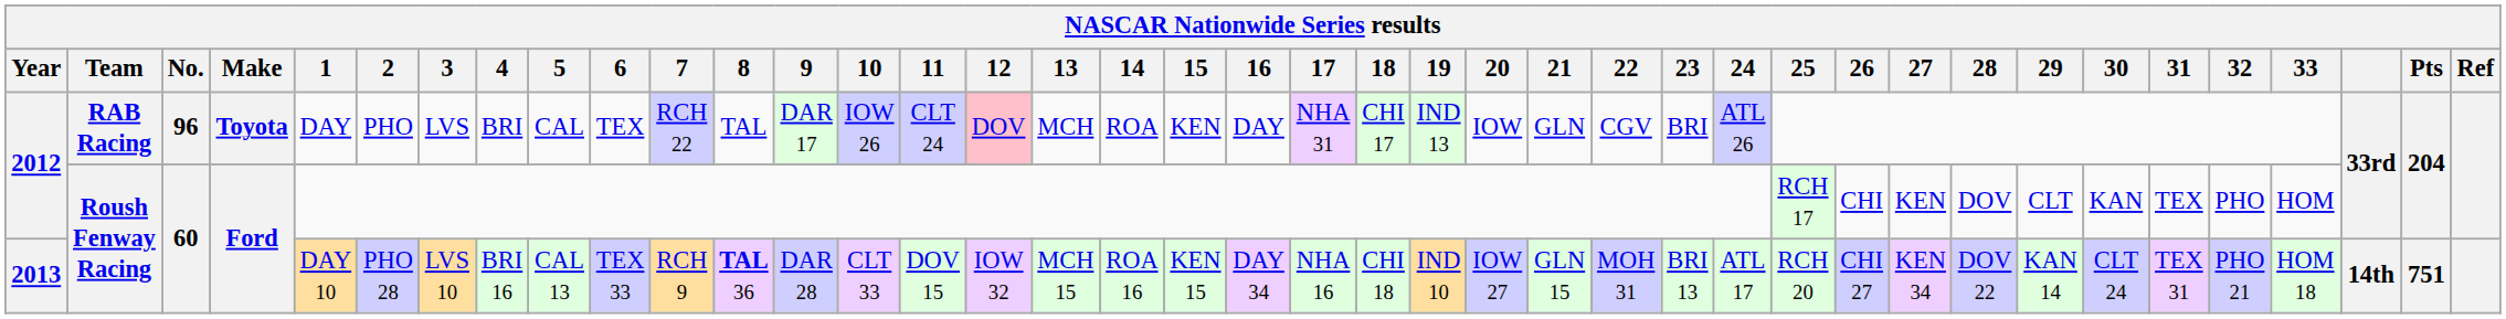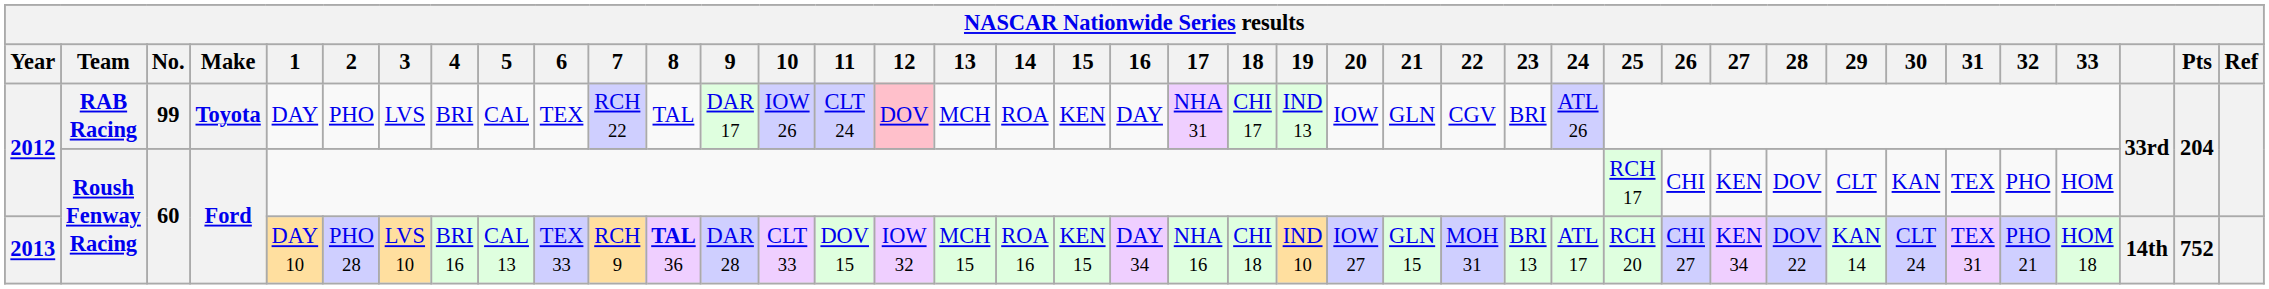2012 / RAB Racing | No.: 96 -> 99
2013 | Pts: 751 -> 752
